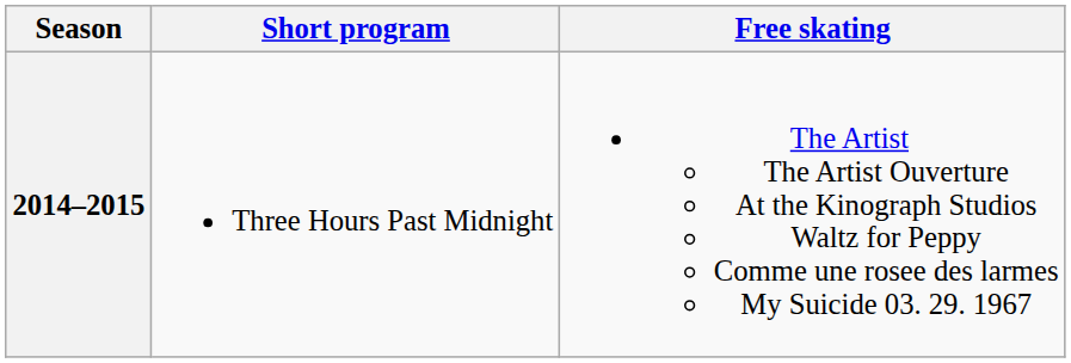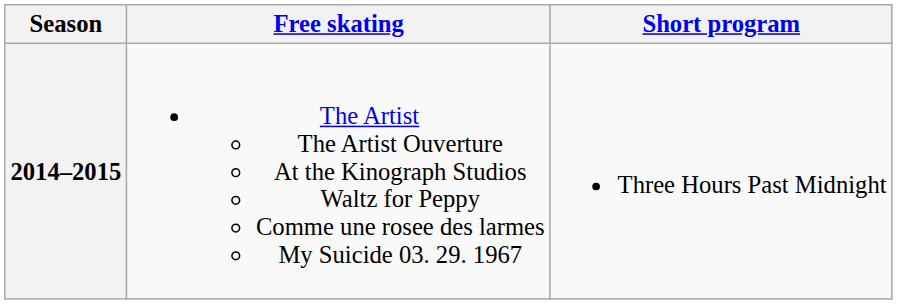columns swapped: Short program <-> Free skating
